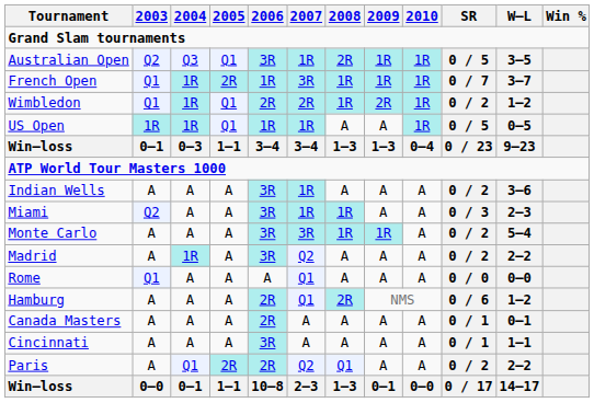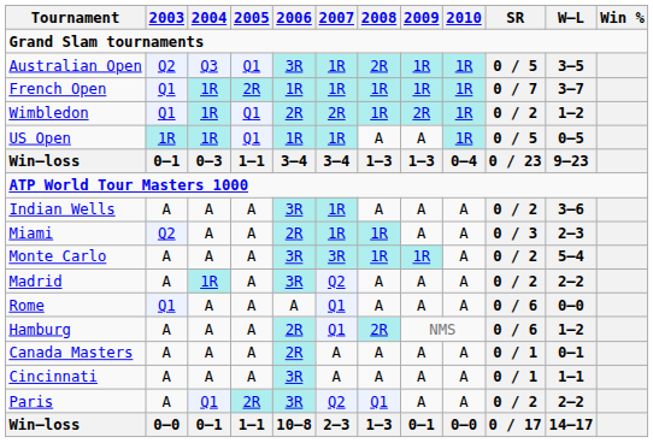French Open | 2007: 3R -> 1R
Miami | 2006: 3R -> 2R
Rome | SR: 0 / 0 -> 0 / 6
Paris | 2006: 2R -> 3R
